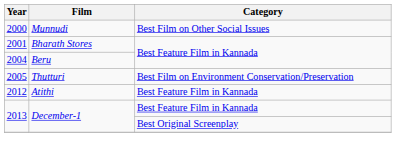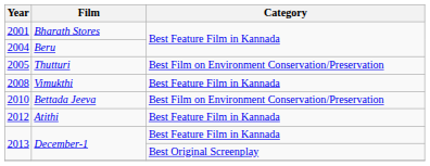- row: 2000 | Munnudi | Best Film on Other Social Issues
+ row: 2008 | Vimukthi | Best Feature Film in Kannada
+ row: 2010 | Bettada Jeeva | Best Film on Environment Conservation/Preservation
